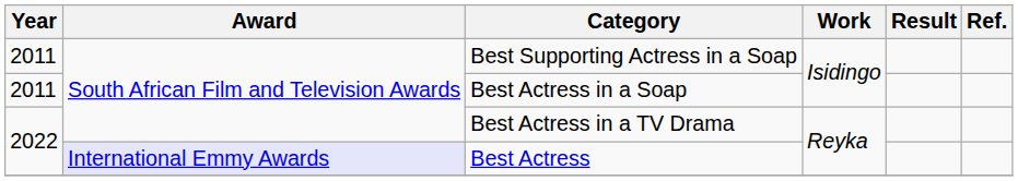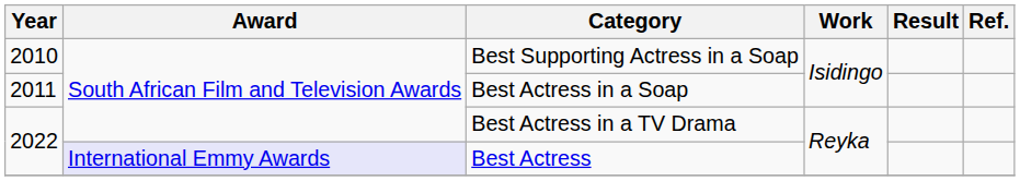Best Supporting Actress in a Soap | Year: 2011 -> 2010
